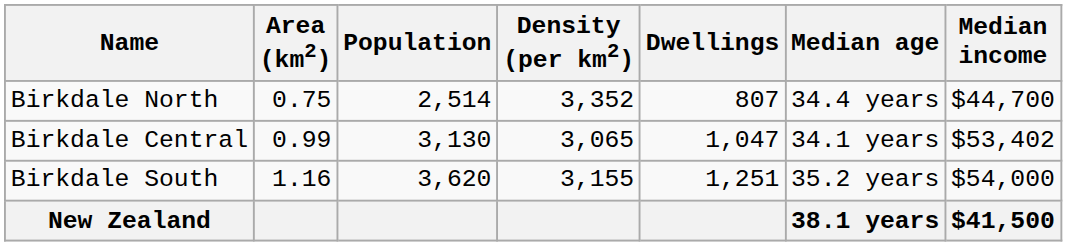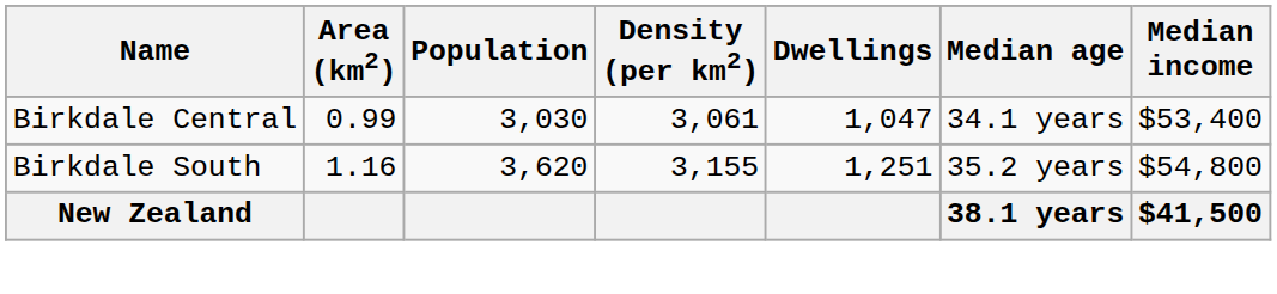- row: Birkdale North | 0.75 | 2,514 | 3,352 | 807 | 34.4 years | $44,700
Birkdale Central | Population: 3,130 -> 3,030
Birkdale Central | Density (per km2): 3,065 -> 3,061
Birkdale Central | Median income: $53,402 -> $53,400
Birkdale South | Median income: $54,000 -> $54,800
